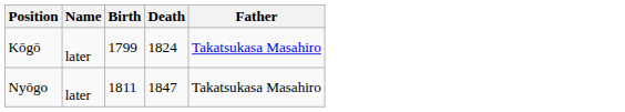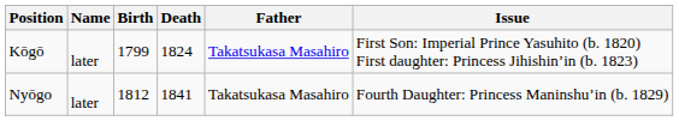+ column: Issue | First Son: Imperial Prince Yasuhito (b. 1820) First daughter: Princess Jihishin’in (b. 1823) | Fourth Daughter: Princess Maninshu’in (b. 1829)
Nyōgo | Birth: 1811 -> 1812
Nyōgo | Death: 1847 -> 1841
